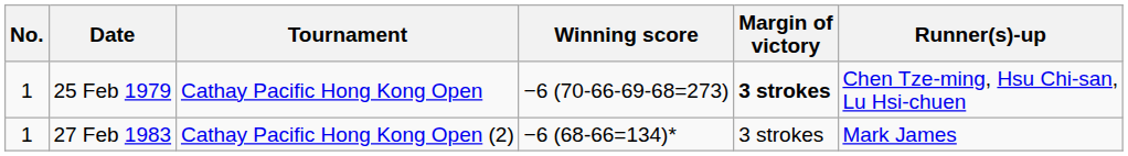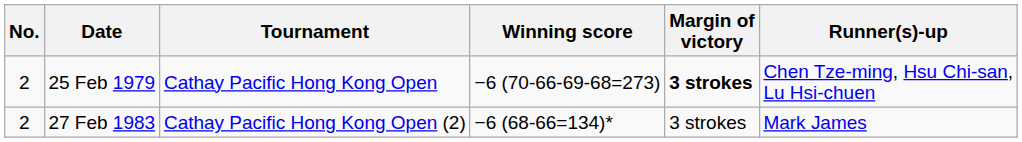25 Feb 1979 | No.: 1 -> 2
27 Feb 1983 | No.: 1 -> 2
